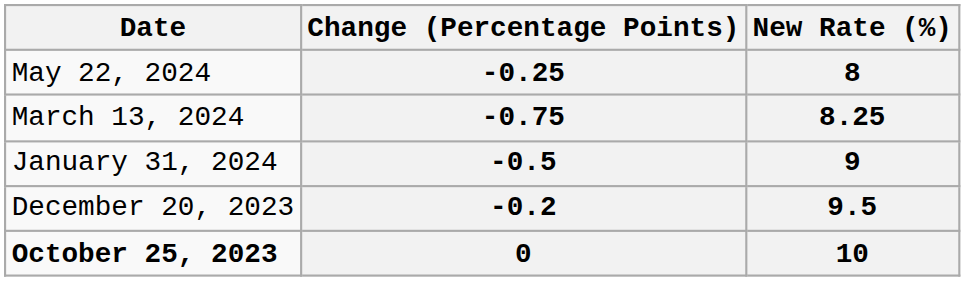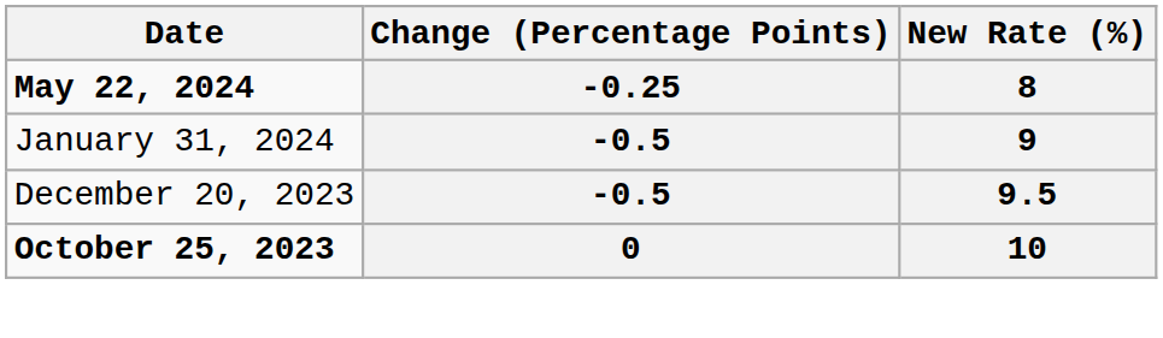8 | Date: normal -> bold
- row: March 13, 2024 | -0.75 | 8.25
9.5 | Change (Percentage Points): -0.2 -> -0.5
